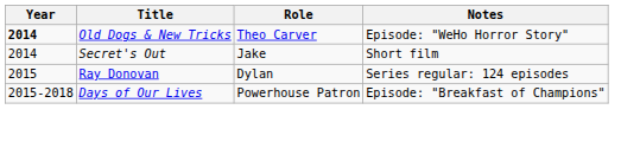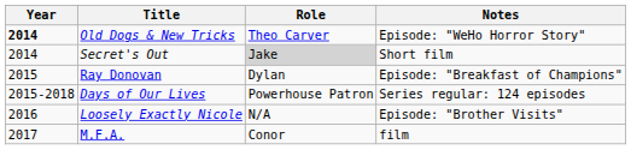Secret's Out | Role: no background -> lightgrey background
Ray Donovan | Notes: Series regular: 124 episodes -> Episode: "Breakfast of Champions"
Days of Our Lives | Notes: Episode: "Breakfast of Champions" -> Series regular: 124 episodes
+ row: 2016 | Loosely Exactly Nicole | N/A | Episode: "Brother Visits"
+ row: 2017 | M.F.A. | Conor | film
